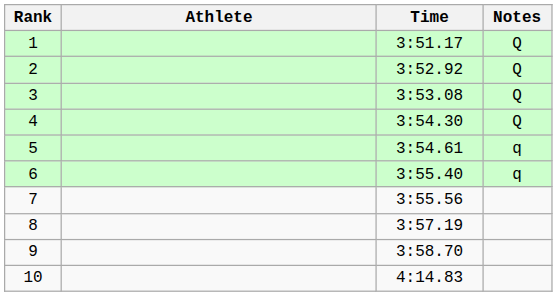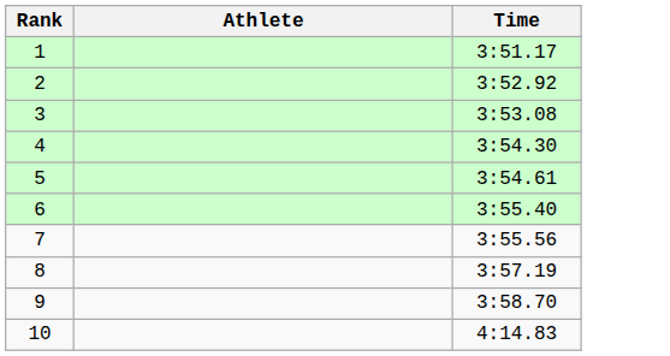- column: Notes | Q | Q | Q | Q | q | q
